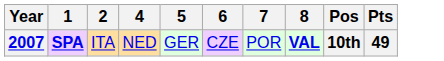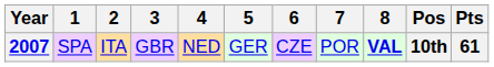+ column: 3 | GBR
2007 | 1: bold -> normal
2007 | Pts: 49 -> 61
